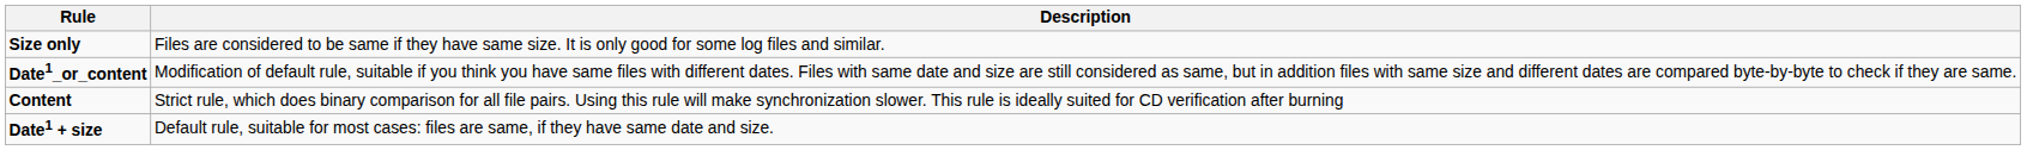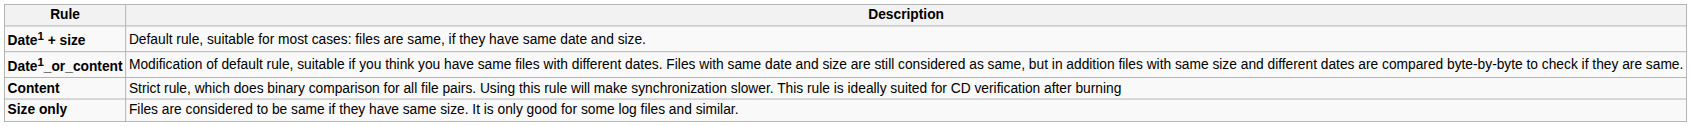rows swapped: Date1 + size <-> Size only
